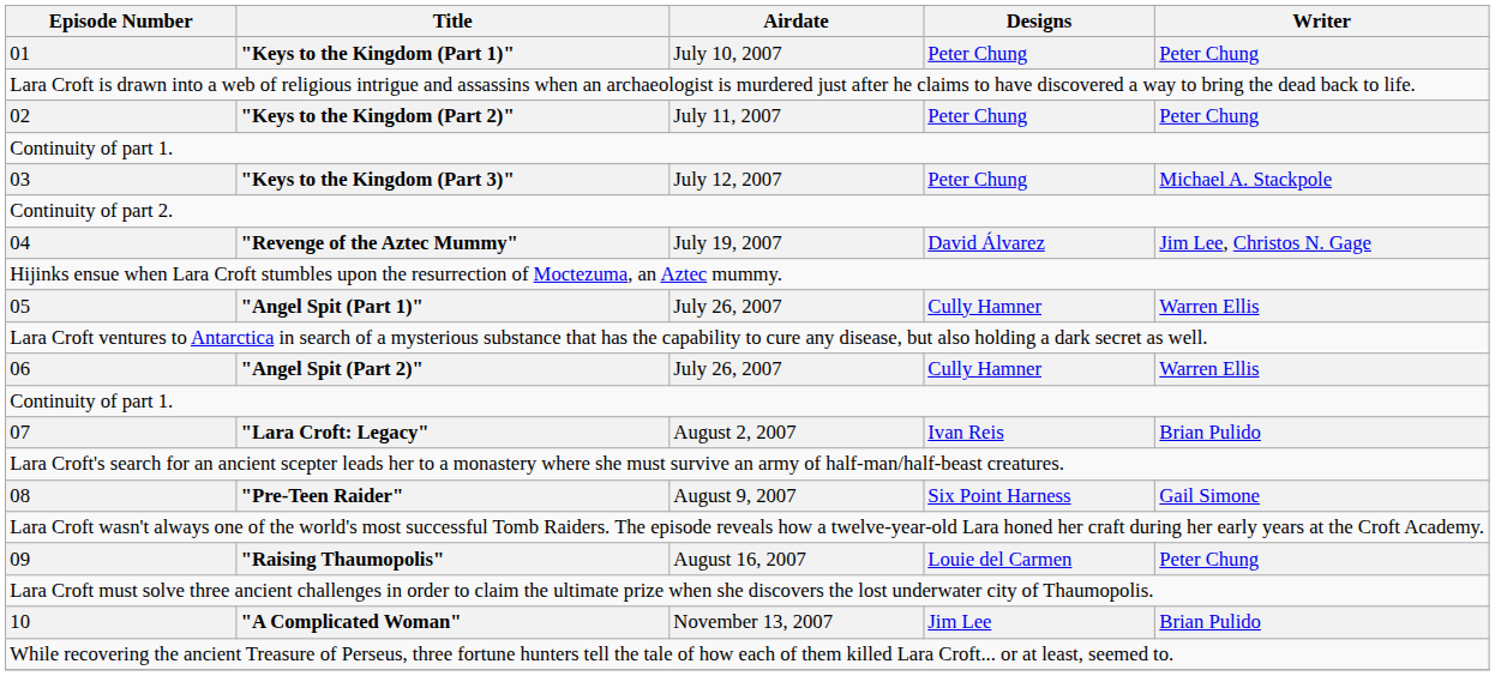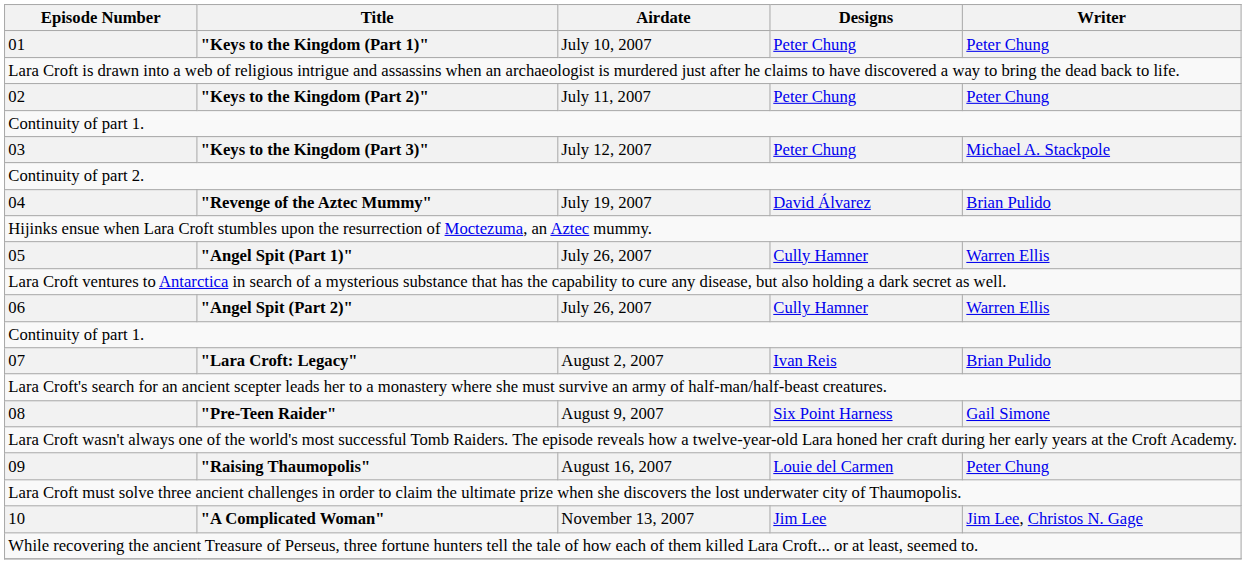04 | Writer: Jim Lee, Christos N. Gage -> Brian Pulido
10 | Writer: Brian Pulido -> Jim Lee, Christos N. Gage
